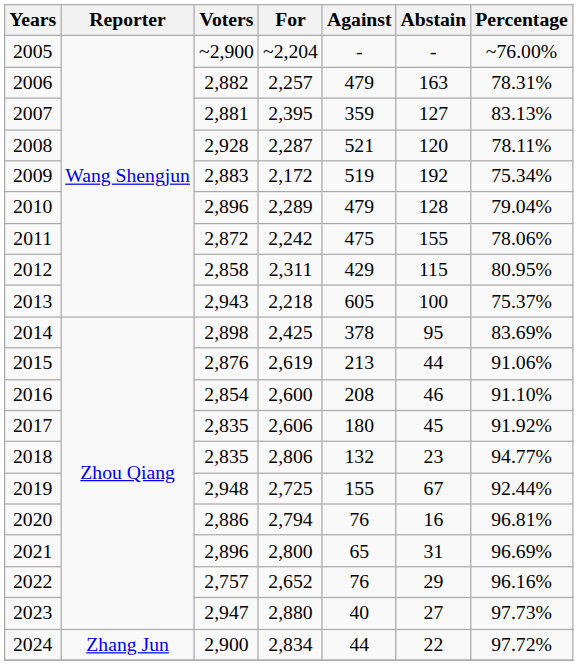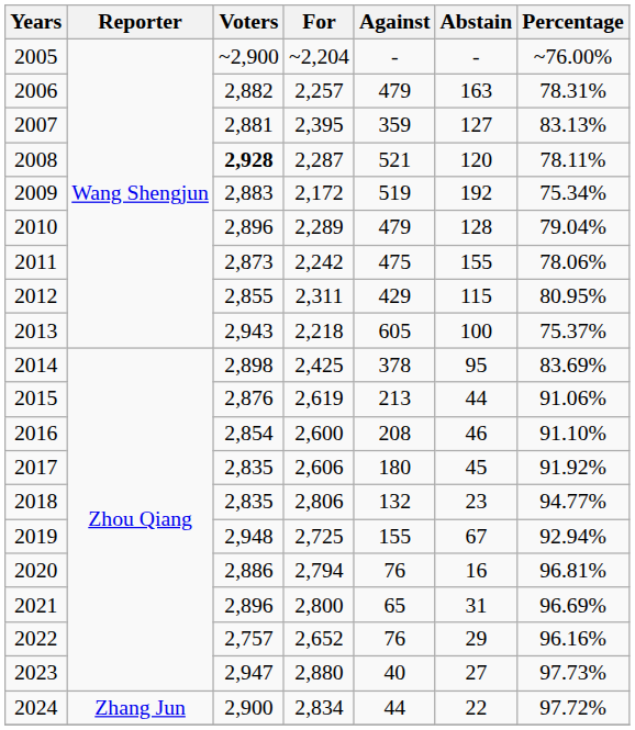2008 | Voters: normal -> bold
2011 | Voters: 2,872 -> 2,873
2012 | Voters: 2,858 -> 2,855
2019 | Percentage: 92.44% -> 92.94%
